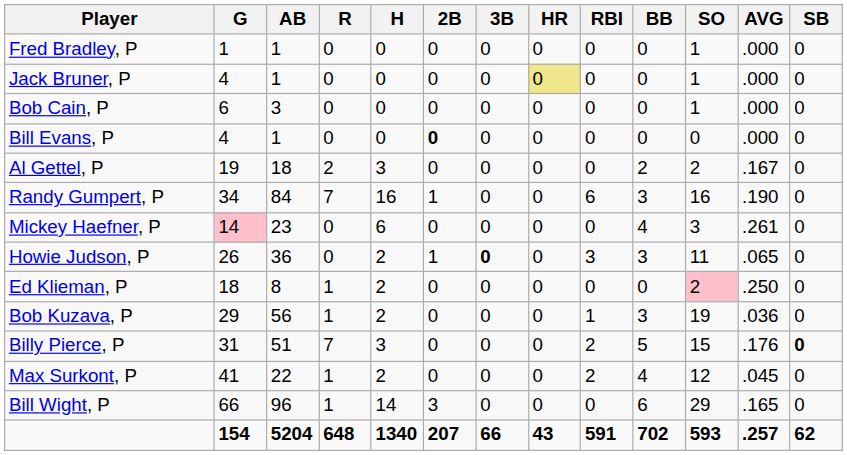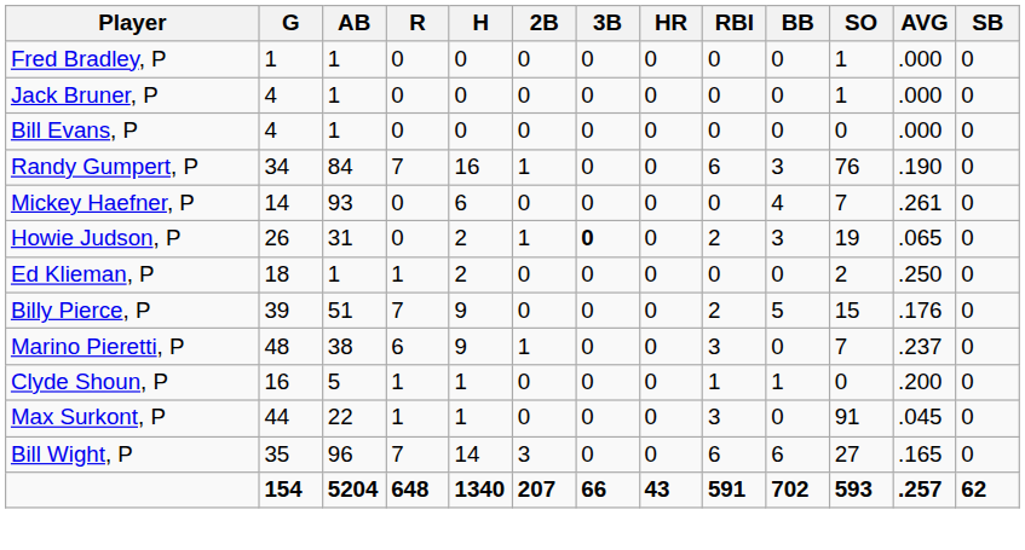Jack Bruner, P | HR: khaki background -> no background
- row: Bob Cain, P | 6 | 3 | 0 | 0 | 0 | 0 | 0 | 0 | 0 | 1 | .000 | 0
Bill Evans, P | 2B: bold -> normal
- row: Al Gettel, P | 19 | 18 | 2 | 3 | 0 | 0 | 0 | 0 | 2 | 2 | .167 | 0
Randy Gumpert, P | SO: 16 -> 76
Mickey Haefner, P | G: pink background -> no background
Mickey Haefner, P | AB: 23 -> 93
Mickey Haefner, P | SO: 3 -> 7
Howie Judson, P | AB: 36 -> 31
Howie Judson, P | RBI: 3 -> 2
Howie Judson, P | SO: 11 -> 19
Ed Klieman, P | AB: 8 -> 1
Ed Klieman, P | SO: pink background -> no background
- row: Bob Kuzava, P | 29 | 56 | 1 | 2 | 0 | 0 | 0 | 1 | 3 | 19 | .036 | 0
Billy Pierce, P | G: 31 -> 39
Billy Pierce, P | H: 3 -> 9
Billy Pierce, P | SB: bold -> normal
+ row: Marino Pieretti, P | 48 | 38 | 6 | 9 | 1 | 0 | 0 | 3 | 0 | 7 | .237 | 0
+ row: Clyde Shoun, P | 16 | 5 | 1 | 1 | 0 | 0 | 0 | 1 | 1 | 0 | .200 | 0
Max Surkont, P | G: 41 -> 44
Max Surkont, P | H: 2 -> 1
Max Surkont, P | RBI: 2 -> 3
Max Surkont, P | BB: 4 -> 0
Max Surkont, P | SO: 12 -> 91
Bill Wight, P | G: 66 -> 35
Bill Wight, P | R: 1 -> 7
Bill Wight, P | RBI: 0 -> 6
Bill Wight, P | SO: 29 -> 27
